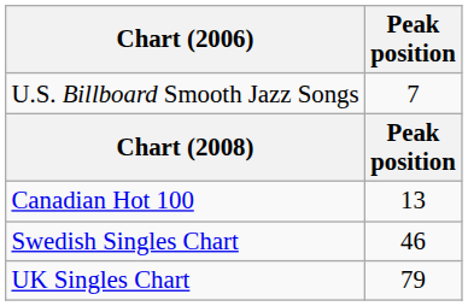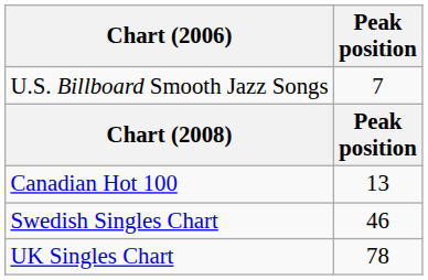UK Singles Chart | Peak position: 79 -> 78
